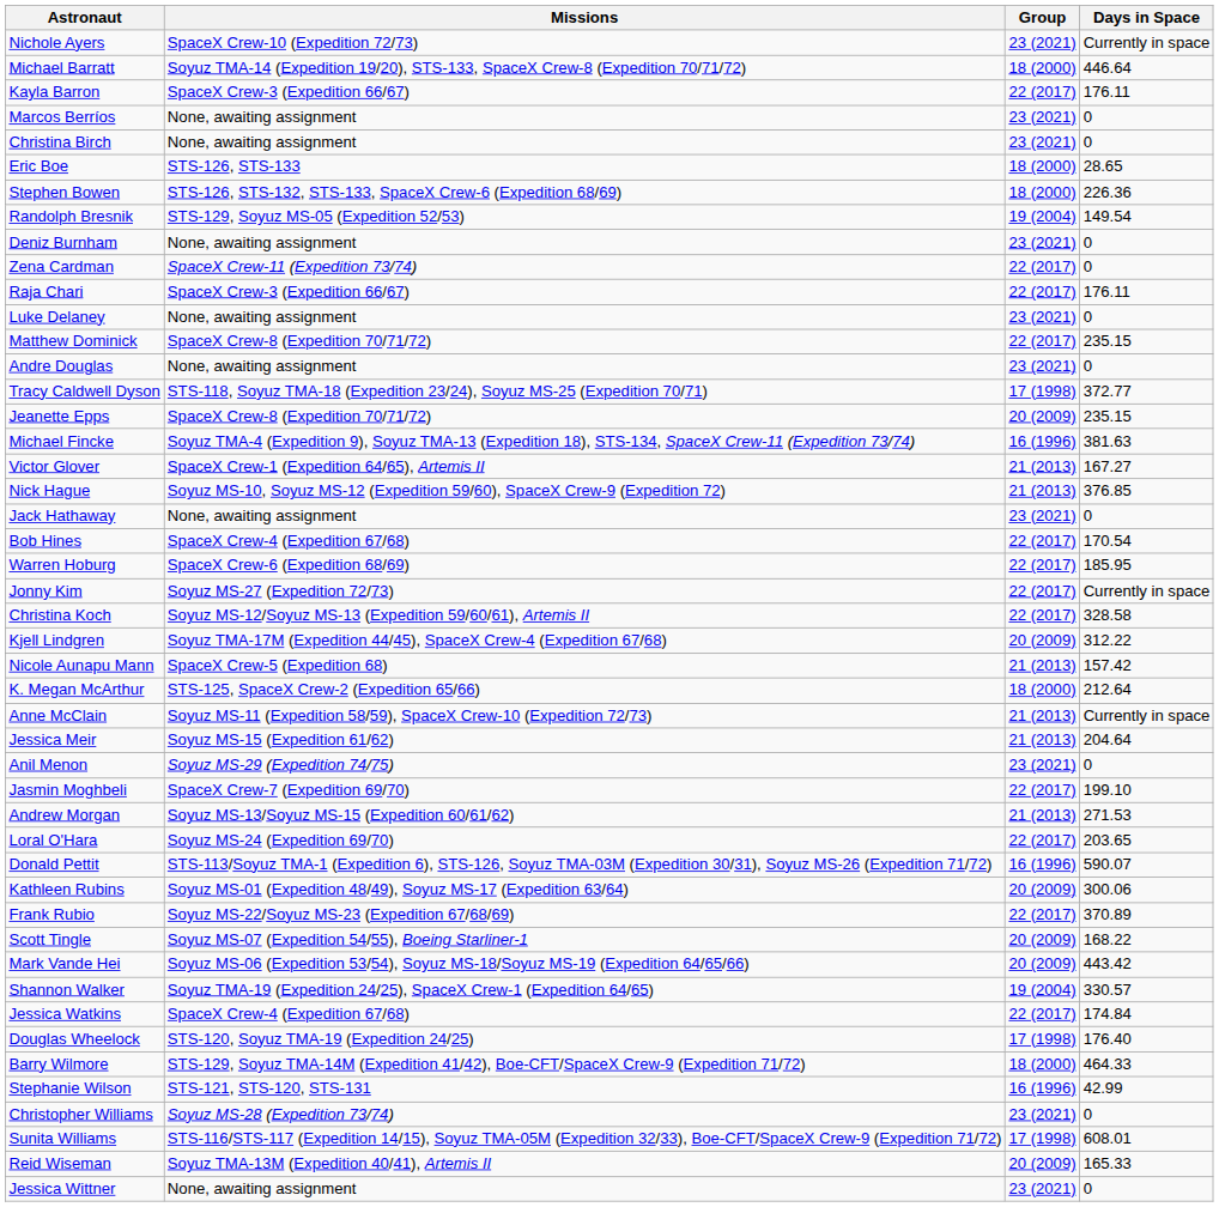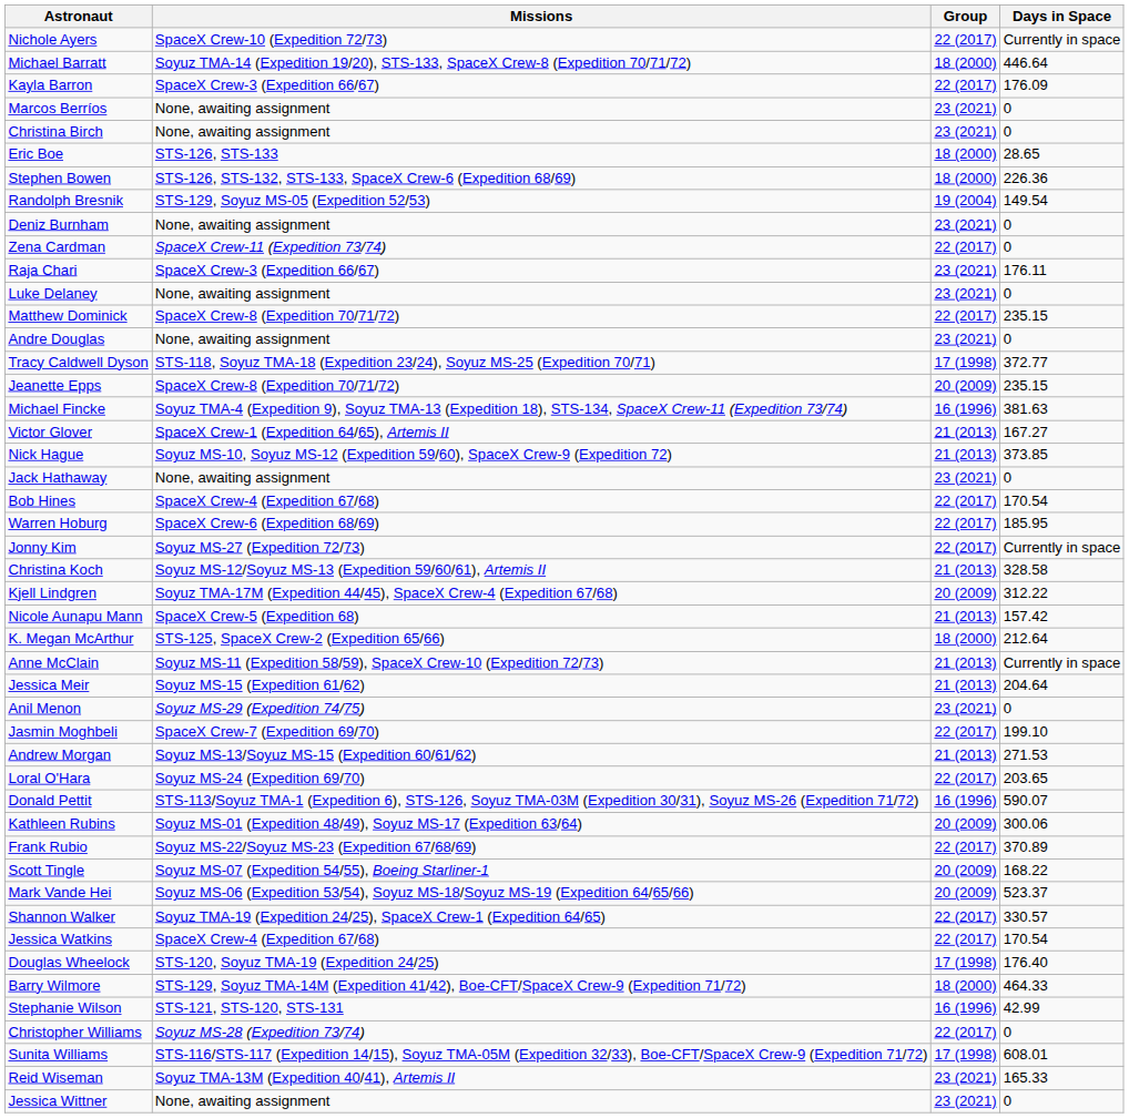Nichole Ayers | Group: 23 (2021) -> 22 (2017)
Kayla Barron | Days in Space: 176.11 -> 176.09
Raja Chari | Group: 22 (2017) -> 23 (2021)
Nick Hague | Days in Space: 376.85 -> 373.85
Christina Koch | Group: 22 (2017) -> 21 (2013)
Mark Vande Hei | Days in Space: 443.42 -> 523.37
Shannon Walker | Group: 19 (2004) -> 22 (2017)
Jessica Watkins | Days in Space: 174.84 -> 170.54
Christopher Williams | Group: 23 (2021) -> 22 (2017)
Reid Wiseman | Group: 20 (2009) -> 23 (2021)
